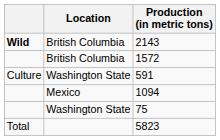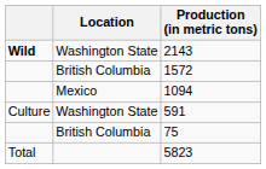2143 | Location: British Columbia -> Washington State
rows swapped: 1094 <-> 591
75 | Location: Washington State -> British Columbia
